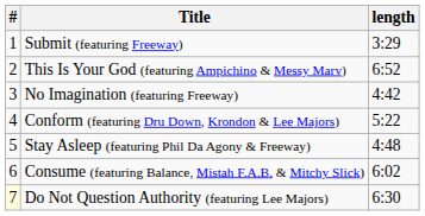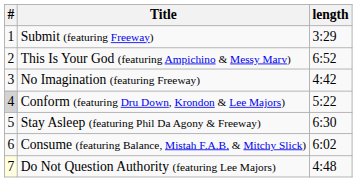Conform (featuring Dru Down, Krondon & Lee Majors) | #: no background -> lightgrey background
Stay Asleep (featuring Phil Da Agony & Freeway) | length: 4:48 -> 6:30
Do Not Question Authority (featuring Lee Majors) | length: 6:30 -> 4:48
